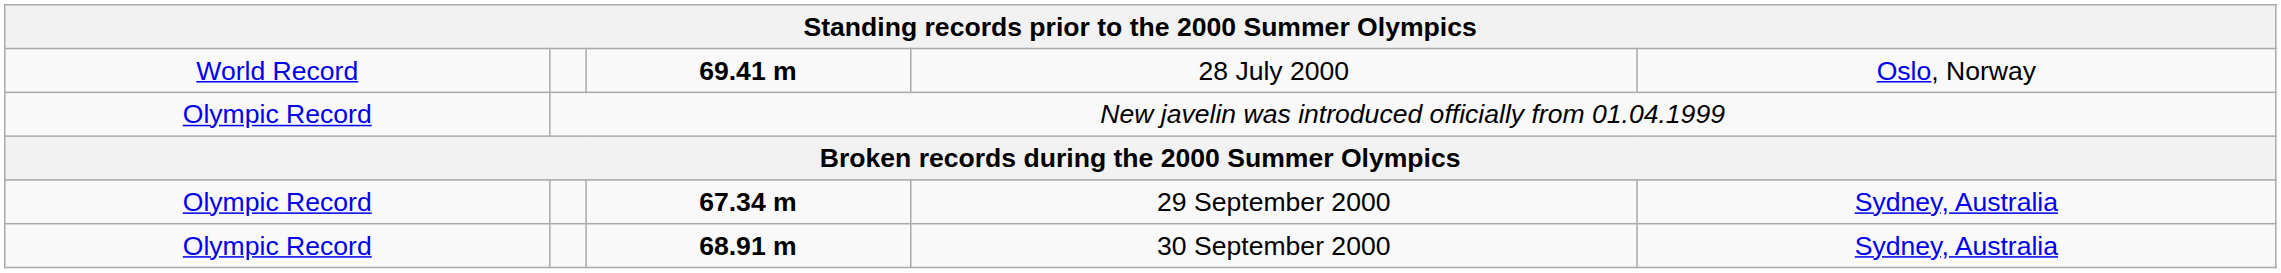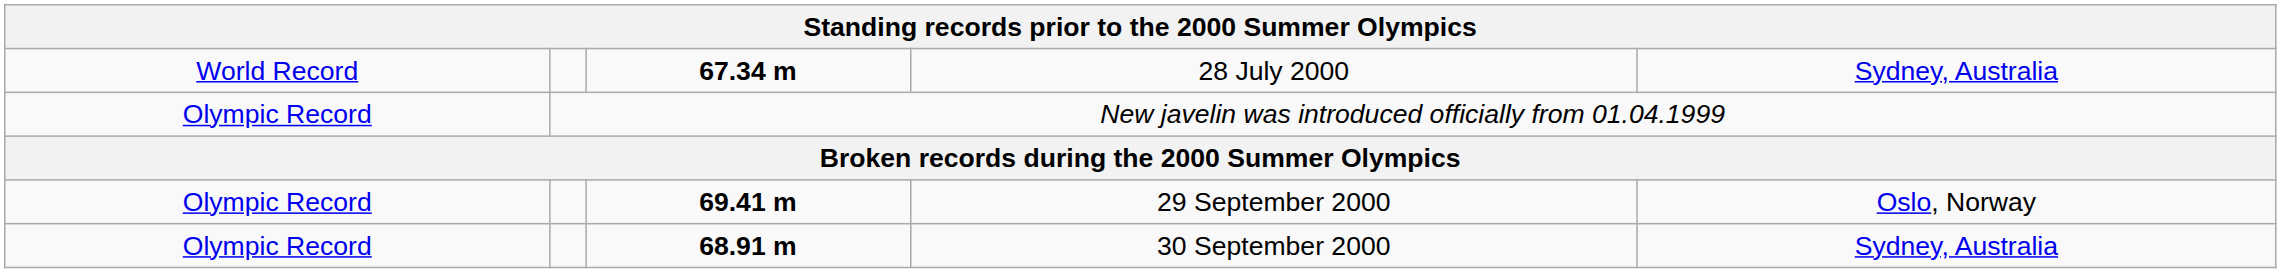28 July 2000 | column 3: 69.41 m -> 67.34 m
28 July 2000 | column 5: Oslo, Norway -> Sydney, Australia
29 September 2000 | column 3: 67.34 m -> 69.41 m
29 September 2000 | column 5: Sydney, Australia -> Oslo, Norway
